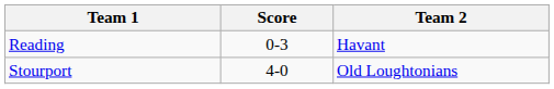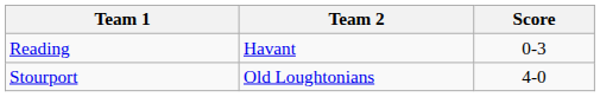columns swapped: Team 2 <-> Score
